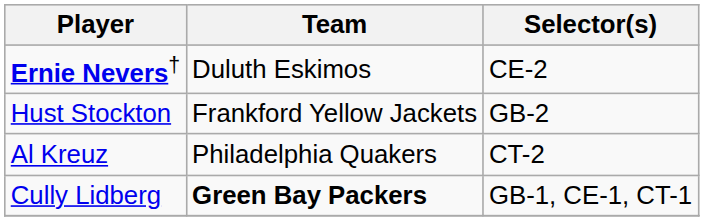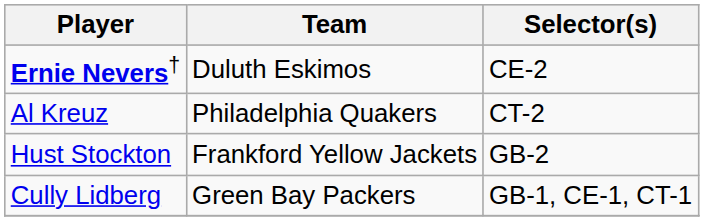rows swapped: Hust Stockton <-> Al Kreuz
Cully Lidberg | Team: bold -> normal
